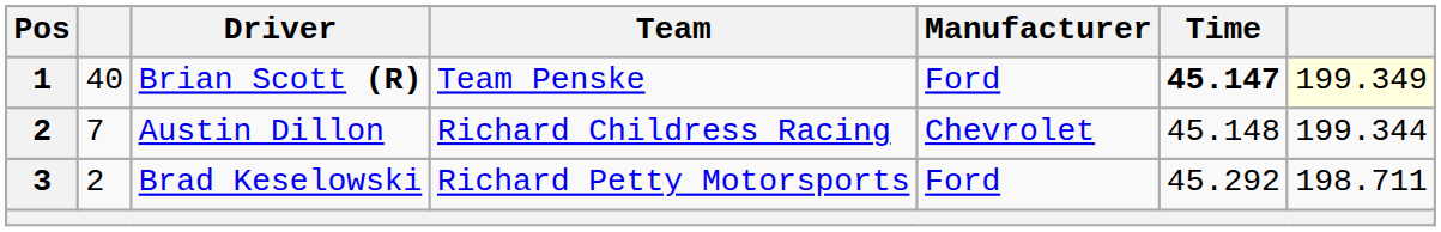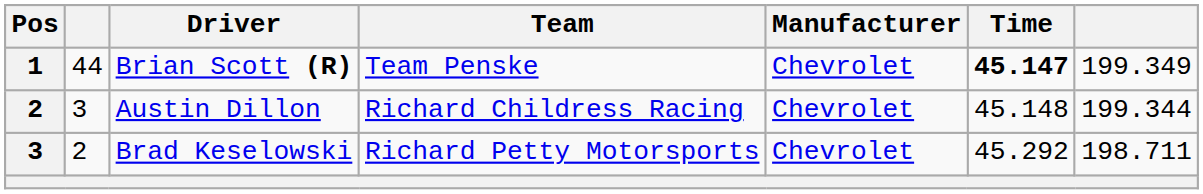Brian Scott (R) | column 2: 40 -> 44
Brian Scott (R) | Manufacturer: Ford -> Chevrolet
Brian Scott (R) | column 7: lightyellow background -> no background
Austin Dillon | column 2: 7 -> 3
Brad Keselowski | Manufacturer: Ford -> Chevrolet
